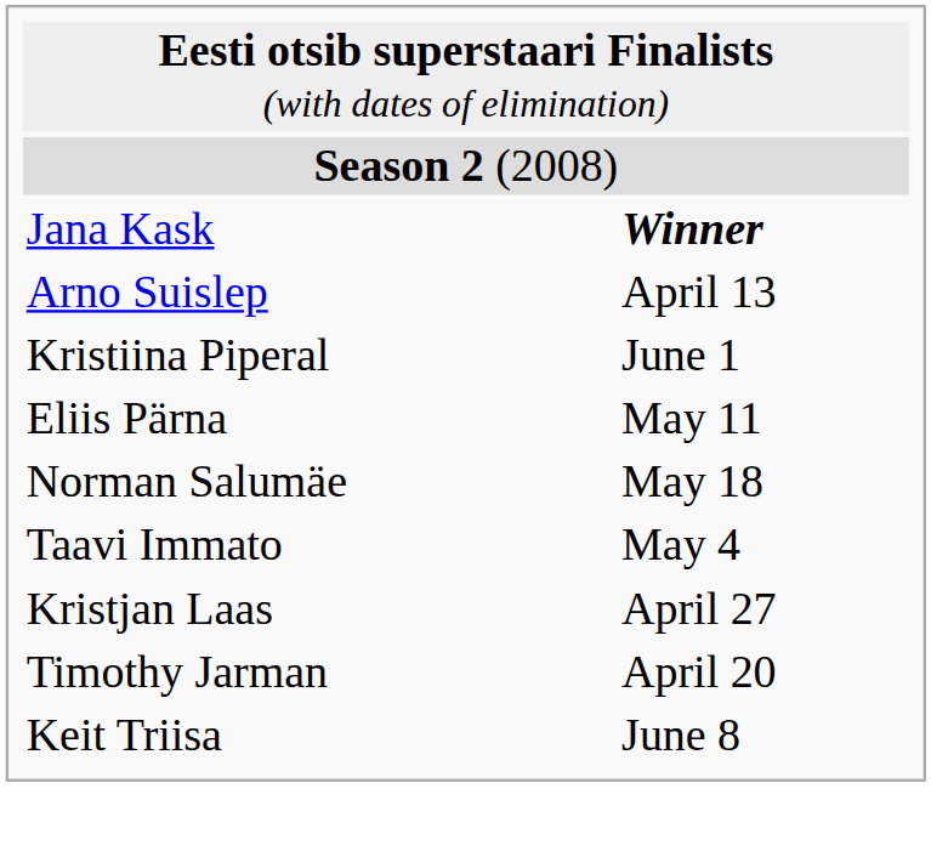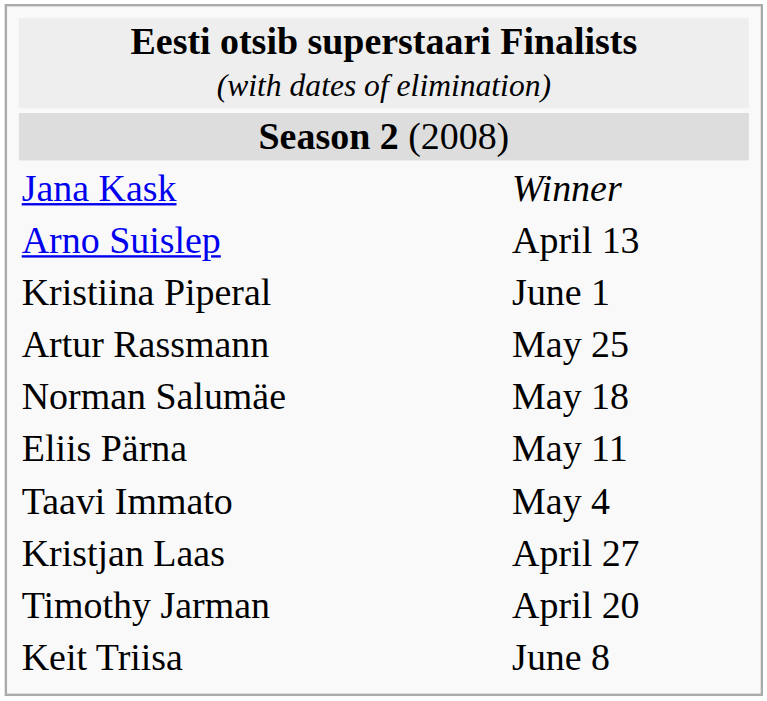Jana Kask | column 2: bold -> normal
+ row: Artur Rassmann | May 25
rows swapped: Norman Salumäe <-> Eliis Pärna
